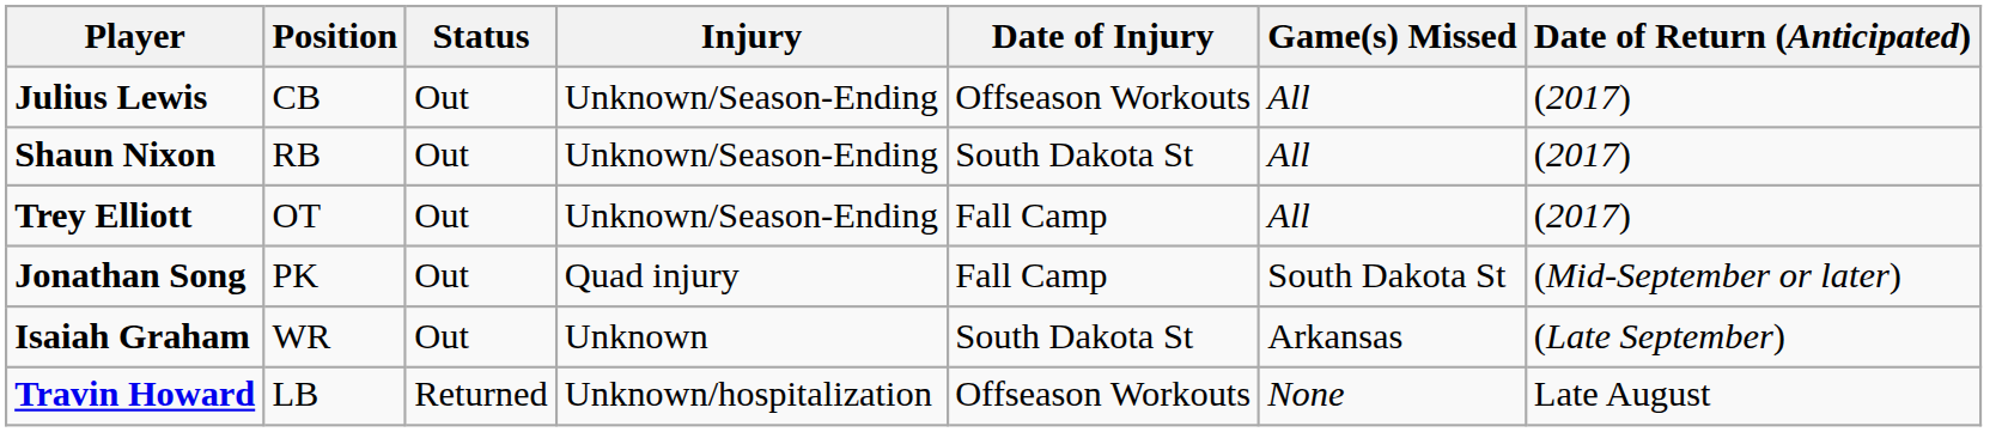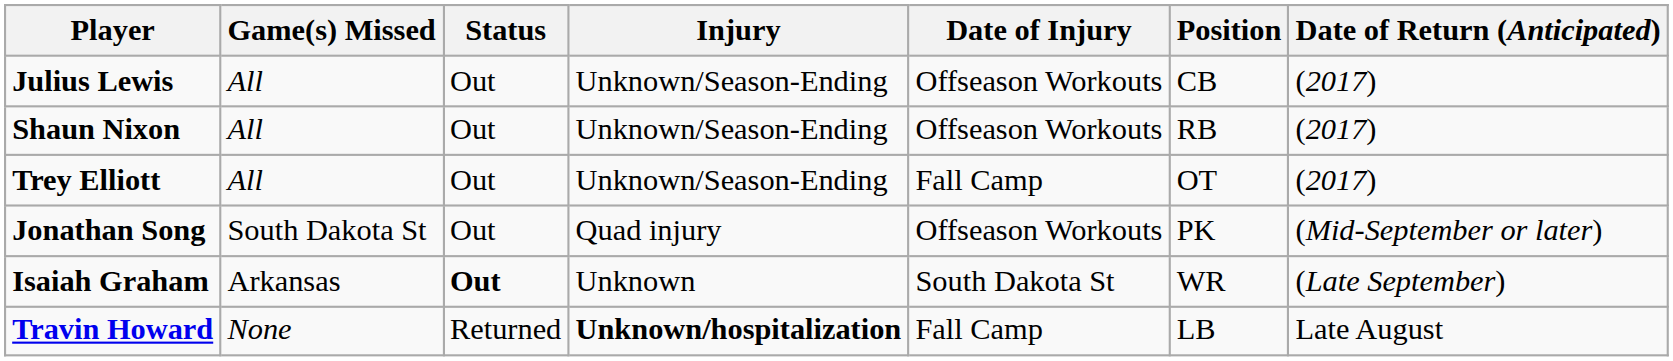columns swapped: Position <-> Game(s) Missed
Shaun Nixon | Date of Injury: South Dakota St -> Offseason Workouts
Jonathan Song | Date of Injury: Fall Camp -> Offseason Workouts
Isaiah Graham | Status: normal -> bold
Travin Howard | Injury: normal -> bold
Travin Howard | Date of Injury: Offseason Workouts -> Fall Camp
